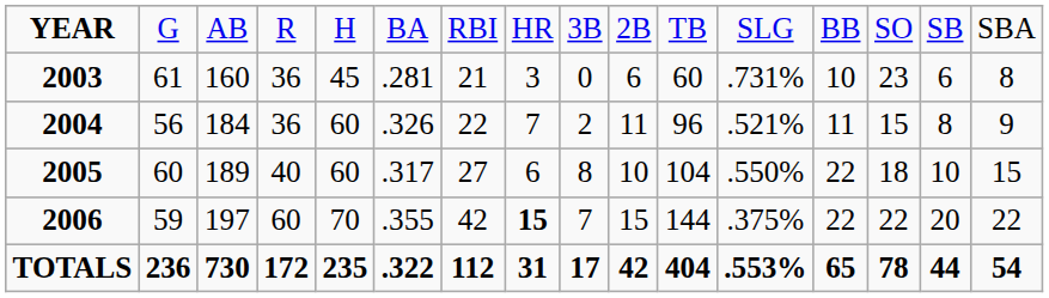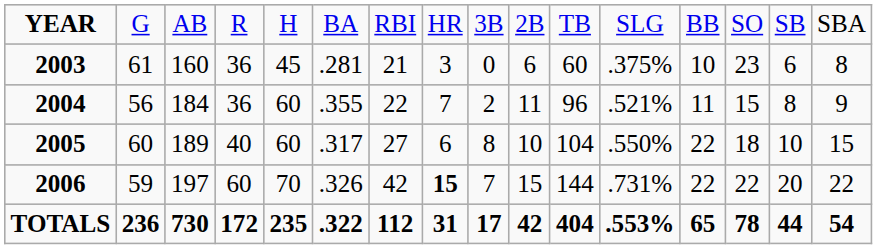2003 | column 12: .731% -> .375%
2004 | column 6: .326 -> .355
2006 | column 6: .355 -> .326
2006 | column 12: .375% -> .731%
